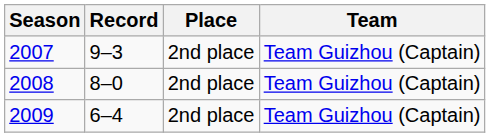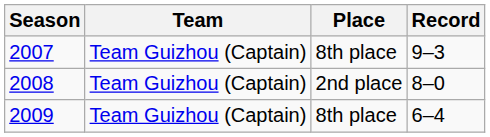columns swapped: Team <-> Record
2007 | Place: 2nd place -> 8th place
2009 | Place: 2nd place -> 8th place
